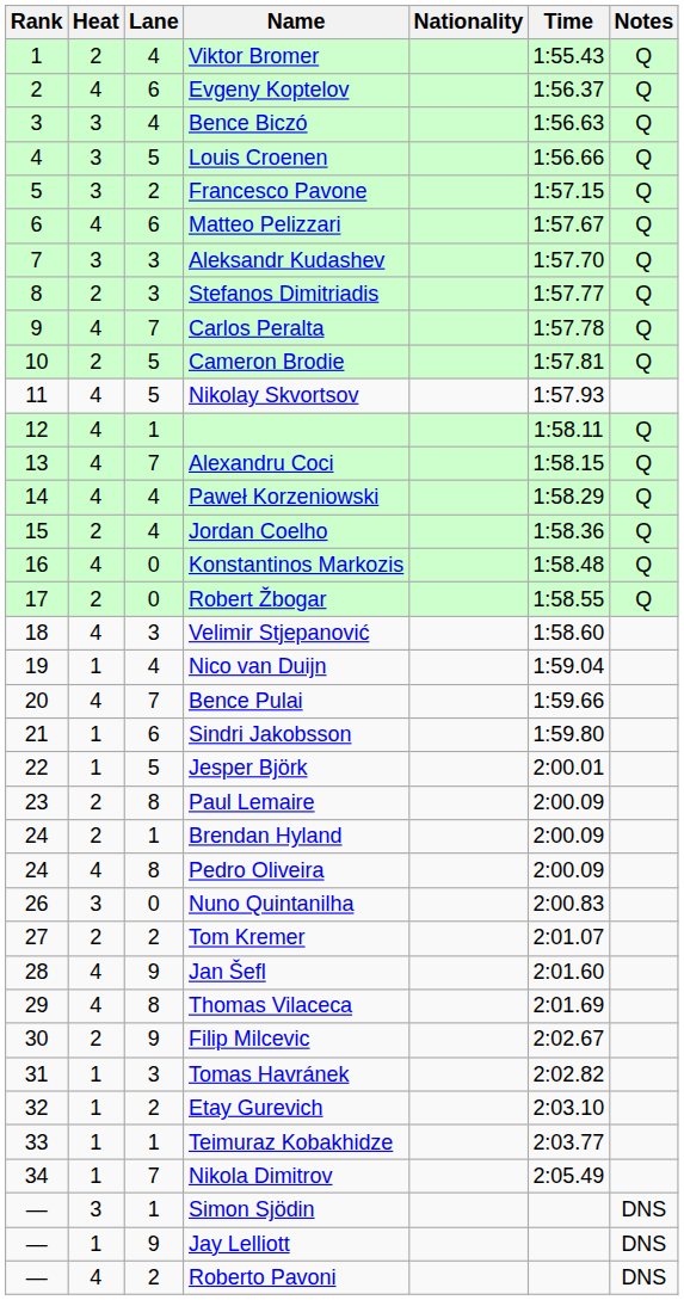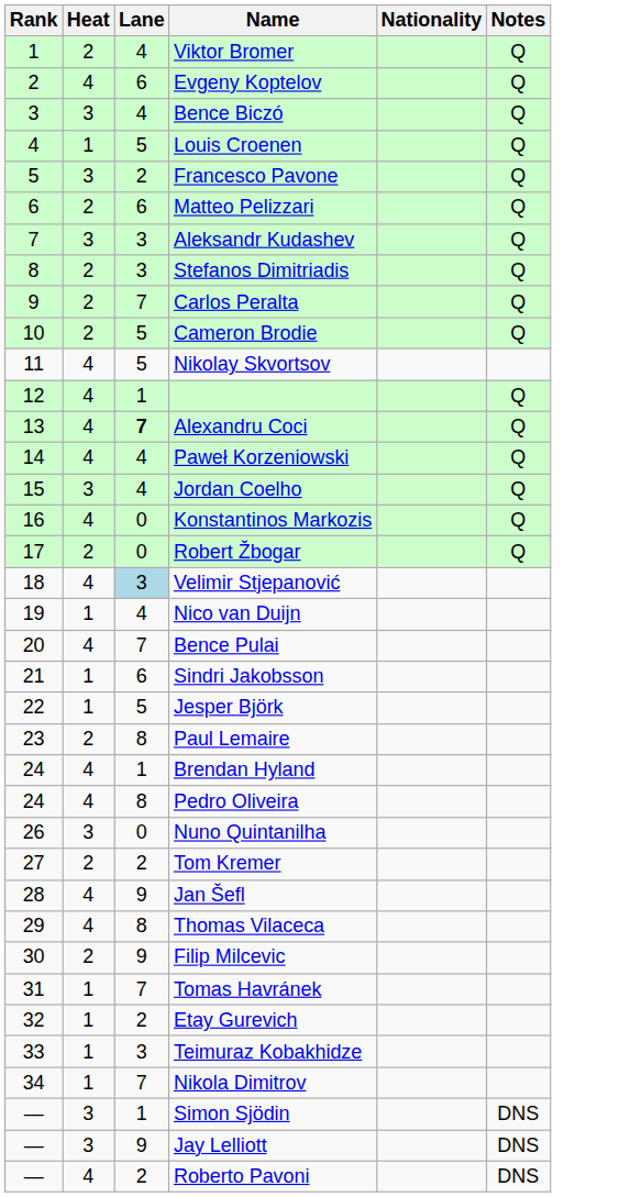- column: Time | 1:55.43 | 1:56.37 | 1:56.63 | 1:56.66 | 1:57.15 | 1:57.67 | 1:57.70 | 1:57.77 | 1:57.78 | 1:57.81 | 1:57.93 | 1:58.11 | 1:58.15 | 1:58.29 | 1:58.36 | 1:58.48 | 1:58.55 | 1:58.60 | 1:59.04 | 1:59.66 | 1:59.80 | 2:00.01 | 2:00.09 | 2:00.09 | 2:00.09 | 2:00.83 | 2:01.07 | 2:01.60 | 2:01.69 | 2:02.67 | 2:02.82 | 2:03.10 | 2:03.77 | 2:05.49
Louis Croenen | Heat: 3 -> 1
Matteo Pelizzari | Heat: 4 -> 2
Carlos Peralta | Heat: 4 -> 2
Alexandru Coci | Lane: normal -> bold
Jordan Coelho | Heat: 2 -> 3
Velimir Stjepanović | Lane: no background -> lightblue background
Brendan Hyland | Heat: 2 -> 4
Tomas Havránek | Lane: 3 -> 7
Teimuraz Kobakhidze | Lane: 1 -> 3
Jay Lelliott | Heat: 1 -> 3
